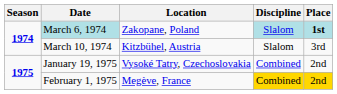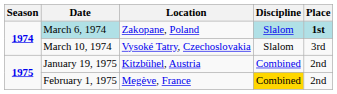March 10, 1974 | Location: Kitzbühel, Austria -> Vysoké Tatry, Czechoslovakia
January 19, 1975 | Location: Vysoké Tatry, Czechoslovakia -> Kitzbühel, Austria
February 1, 1975 | Place: gold background -> no background
